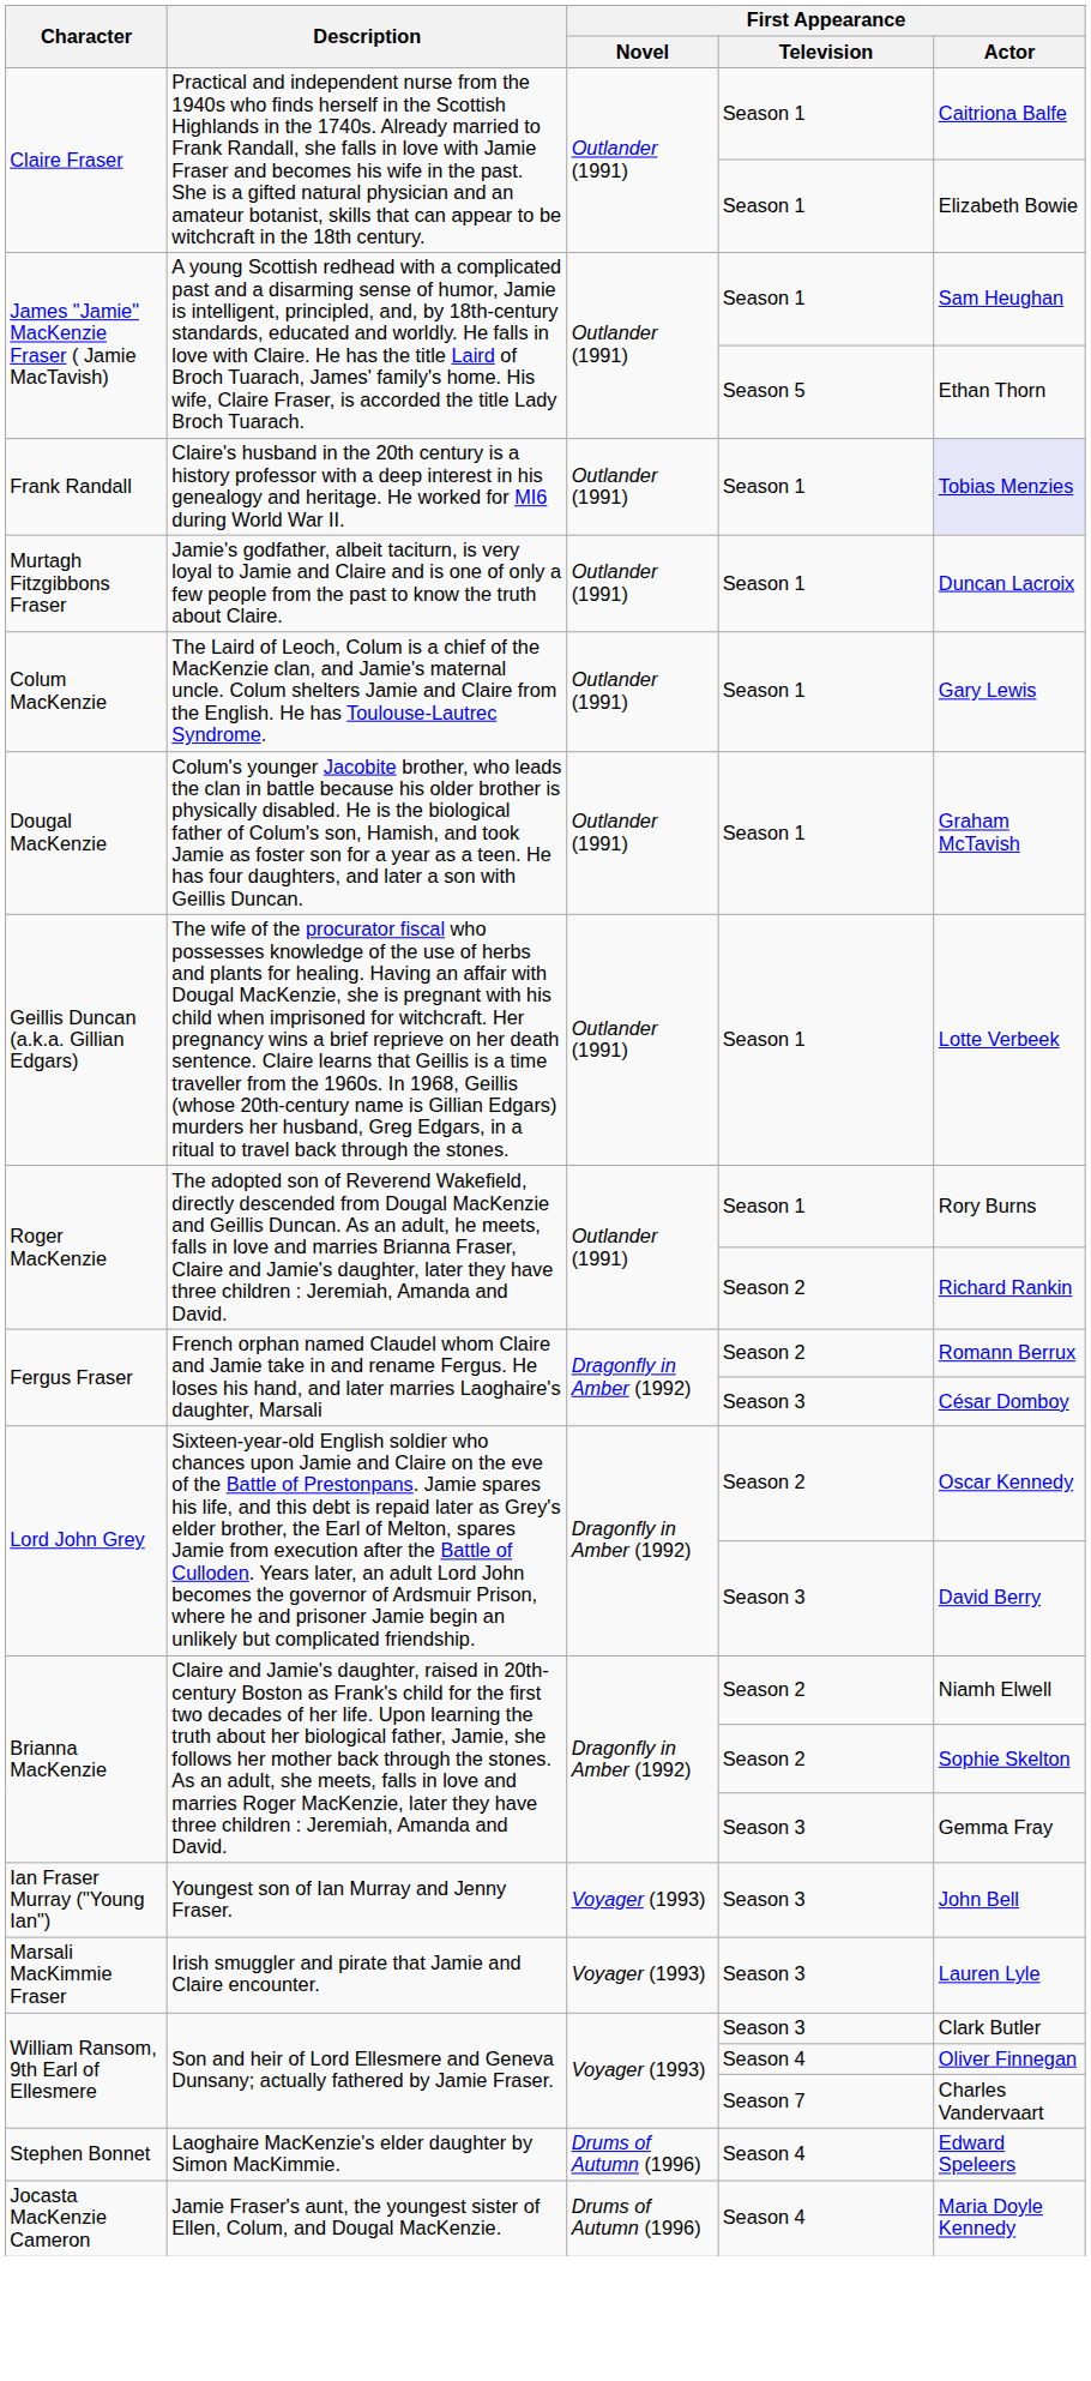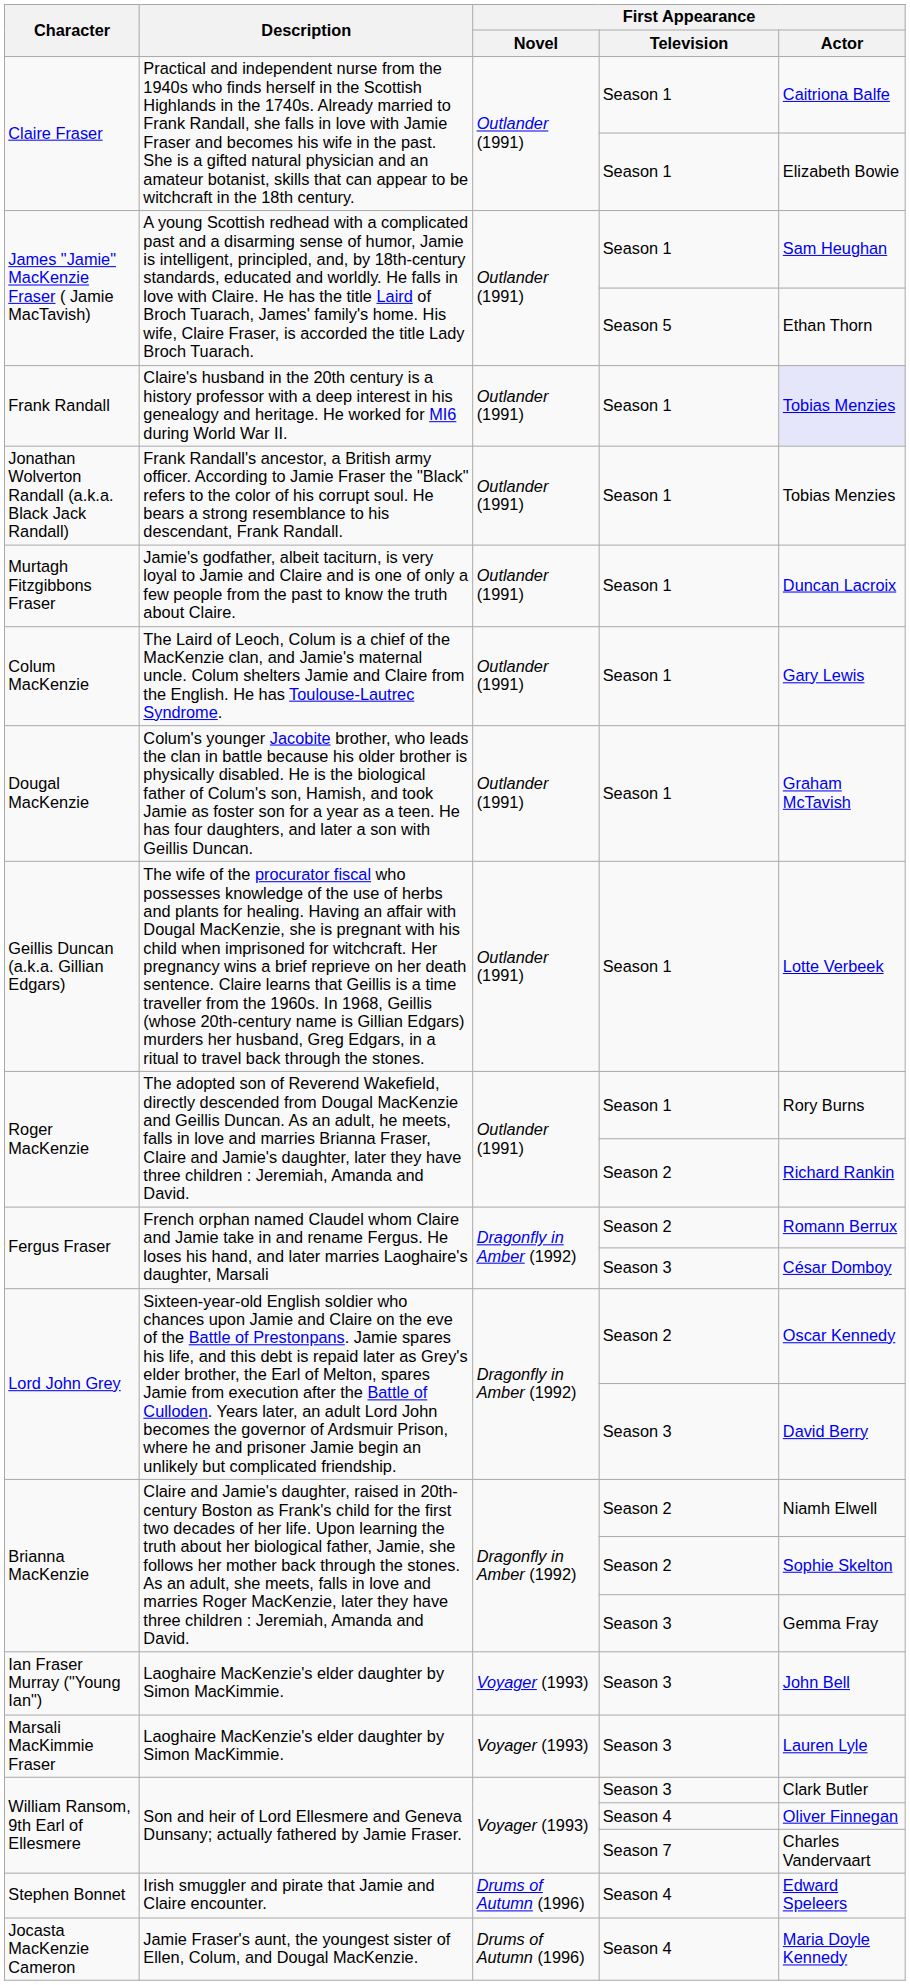+ row: Jonathan Wolverton Randall (a.k.a. Black Jack Randall) | Frank Randall's ancestor, a British army officer. According to Jamie Fraser the "Black" refers to the color of his corrupt soul. He bears a strong resemblance to his descendant, Frank Randall. | Outlander (1991) | Season 1 | Tobias Menzies
Ian Fraser Murray ("Young Ian") | Description: Youngest son of Ian Murray and Jenny Fraser. -> Laoghaire MacKenzie's elder daughter by Simon MacKimmie.
Marsali MacKimmie Fraser | Description: Irish smuggler and pirate that Jamie and Claire encounter. -> Laoghaire MacKenzie's elder daughter by Simon MacKimmie.
Stephen Bonnet | Description: Laoghaire MacKenzie's elder daughter by Simon MacKimmie. -> Irish smuggler and pirate that Jamie and Claire encounter.
